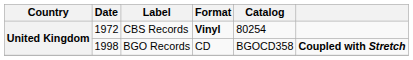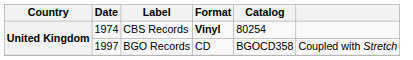CBS Records | Date: 1972 -> 1974
BGO Records | Date: 1998 -> 1997
BGO Records | column 6: bold -> normal
